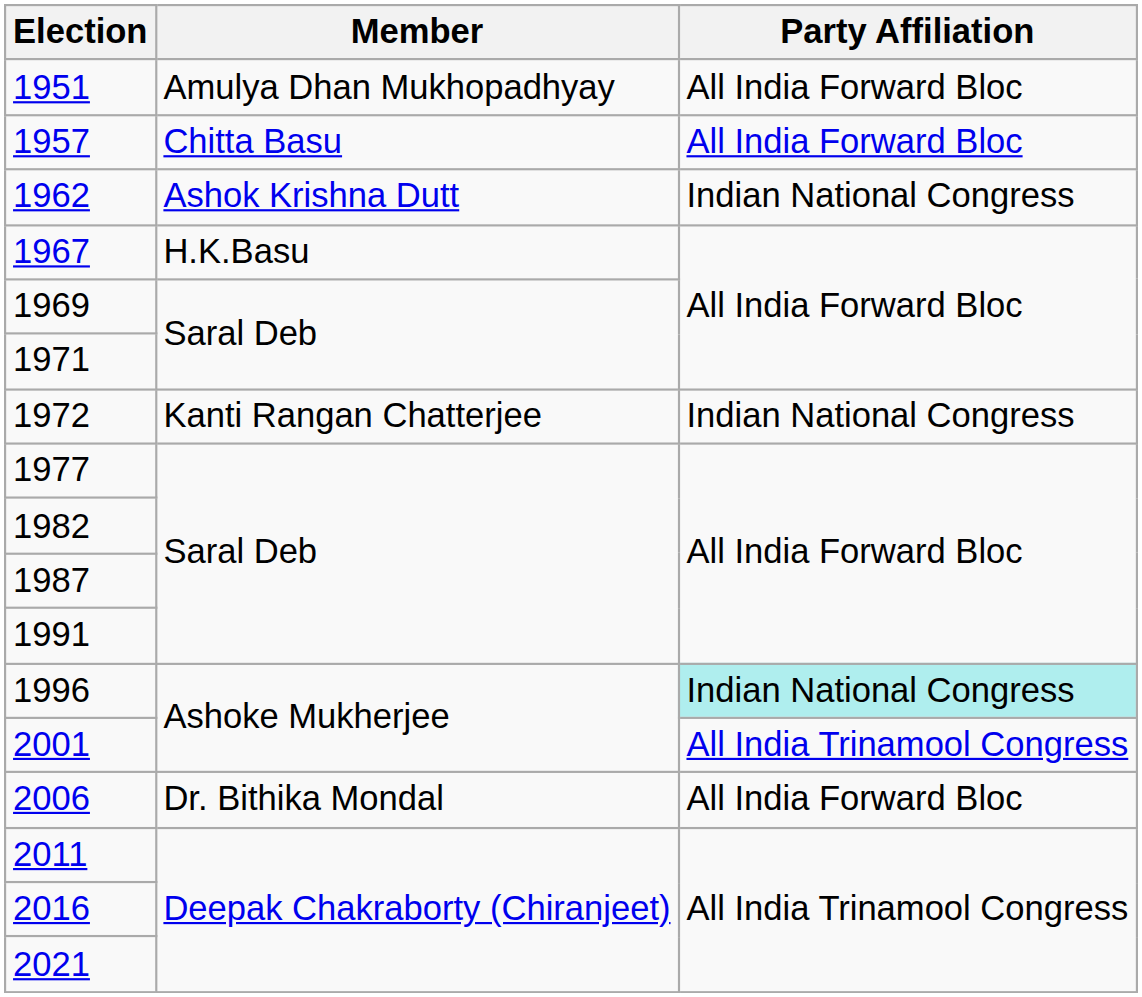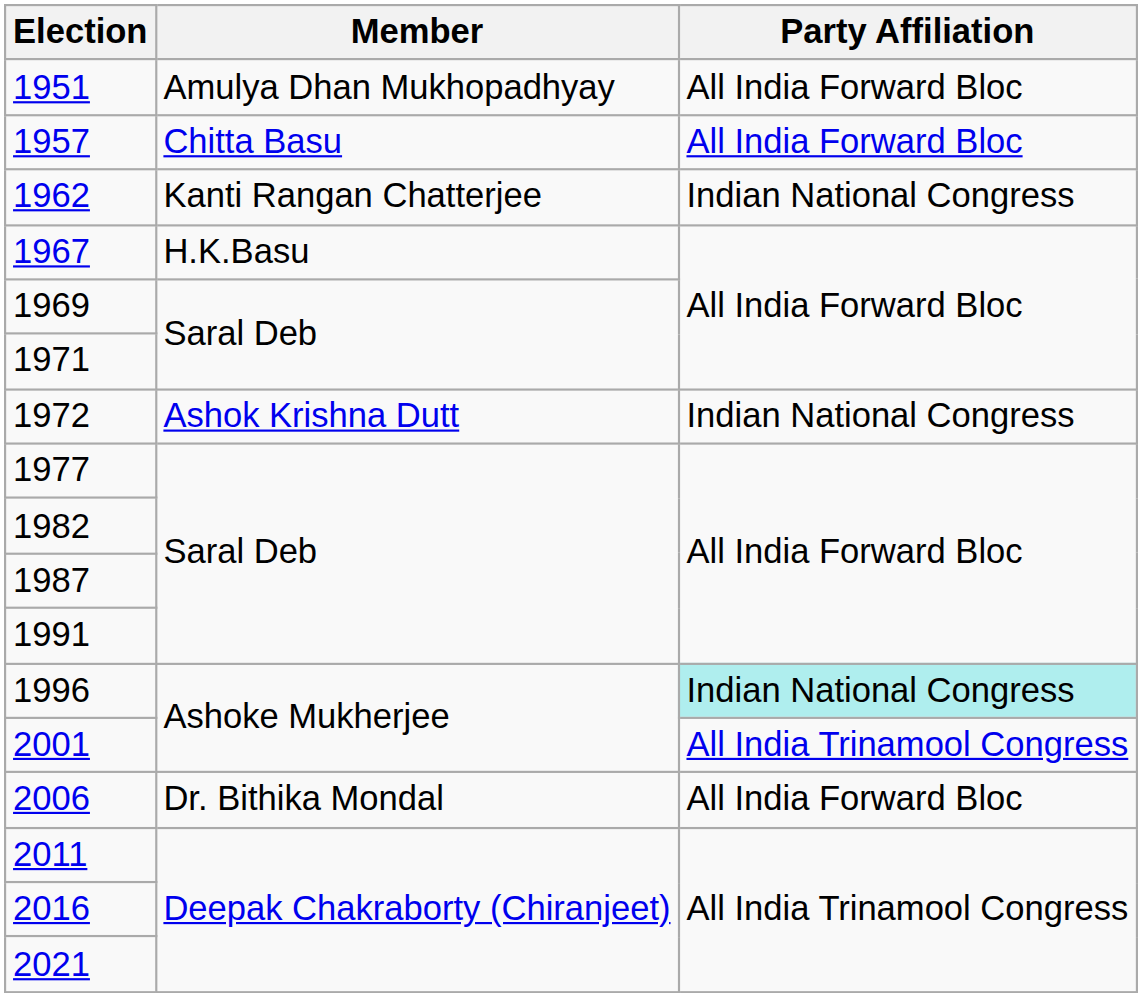1962 | Member: Ashok Krishna Dutt -> Kanti Rangan Chatterjee
1972 | Member: Kanti Rangan Chatterjee -> Ashok Krishna Dutt
